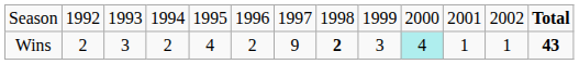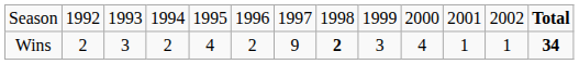Wins | column 10: paleturquoise background -> no background
Wins | column 13: 43 -> 34
